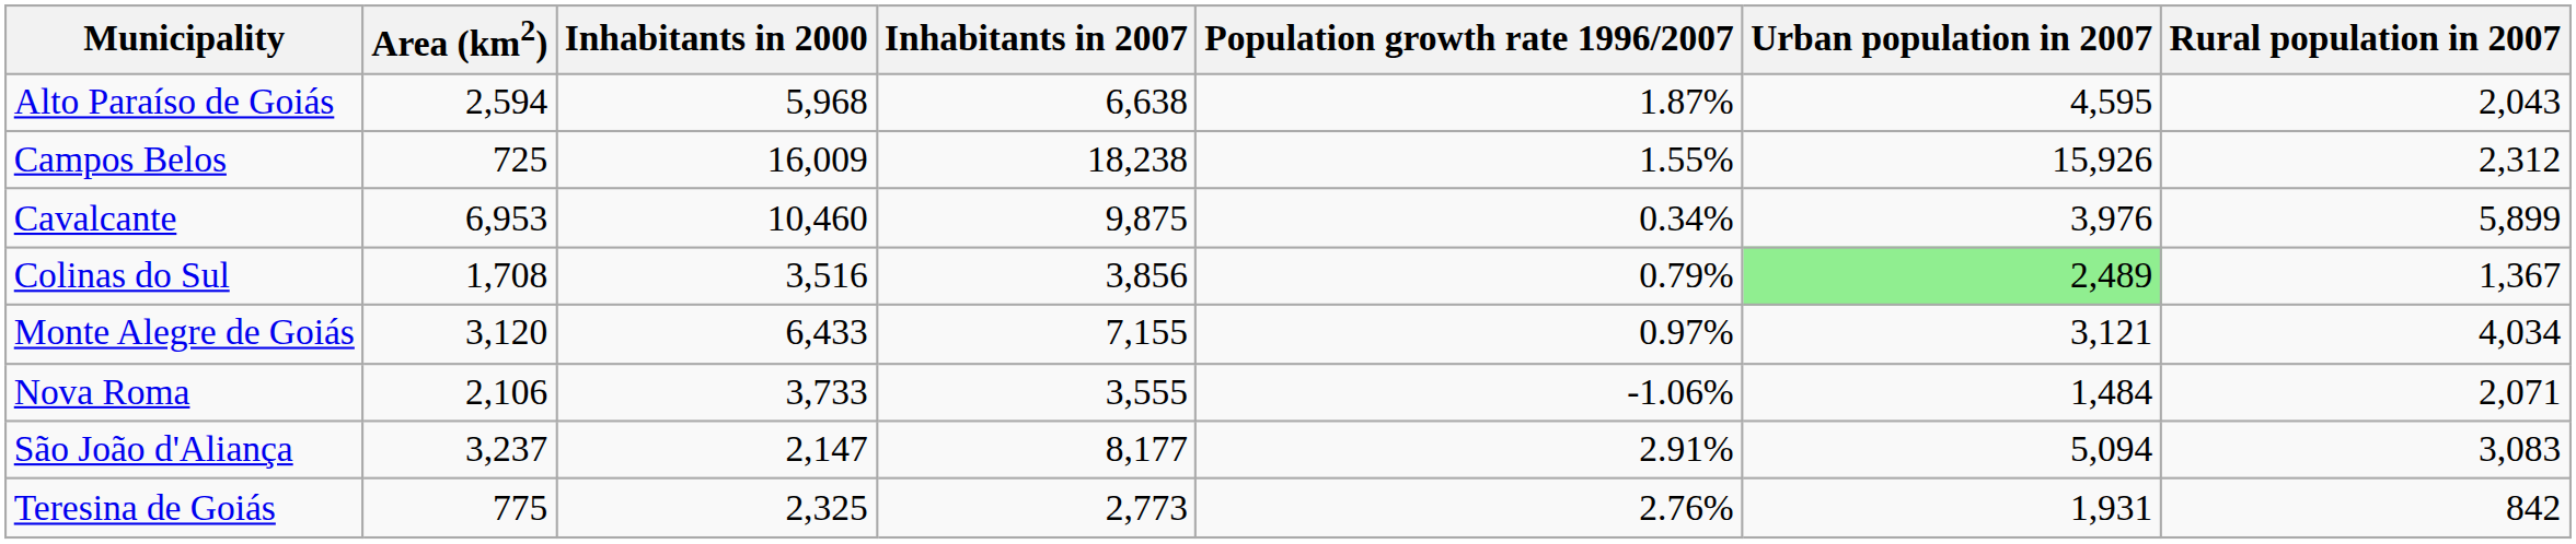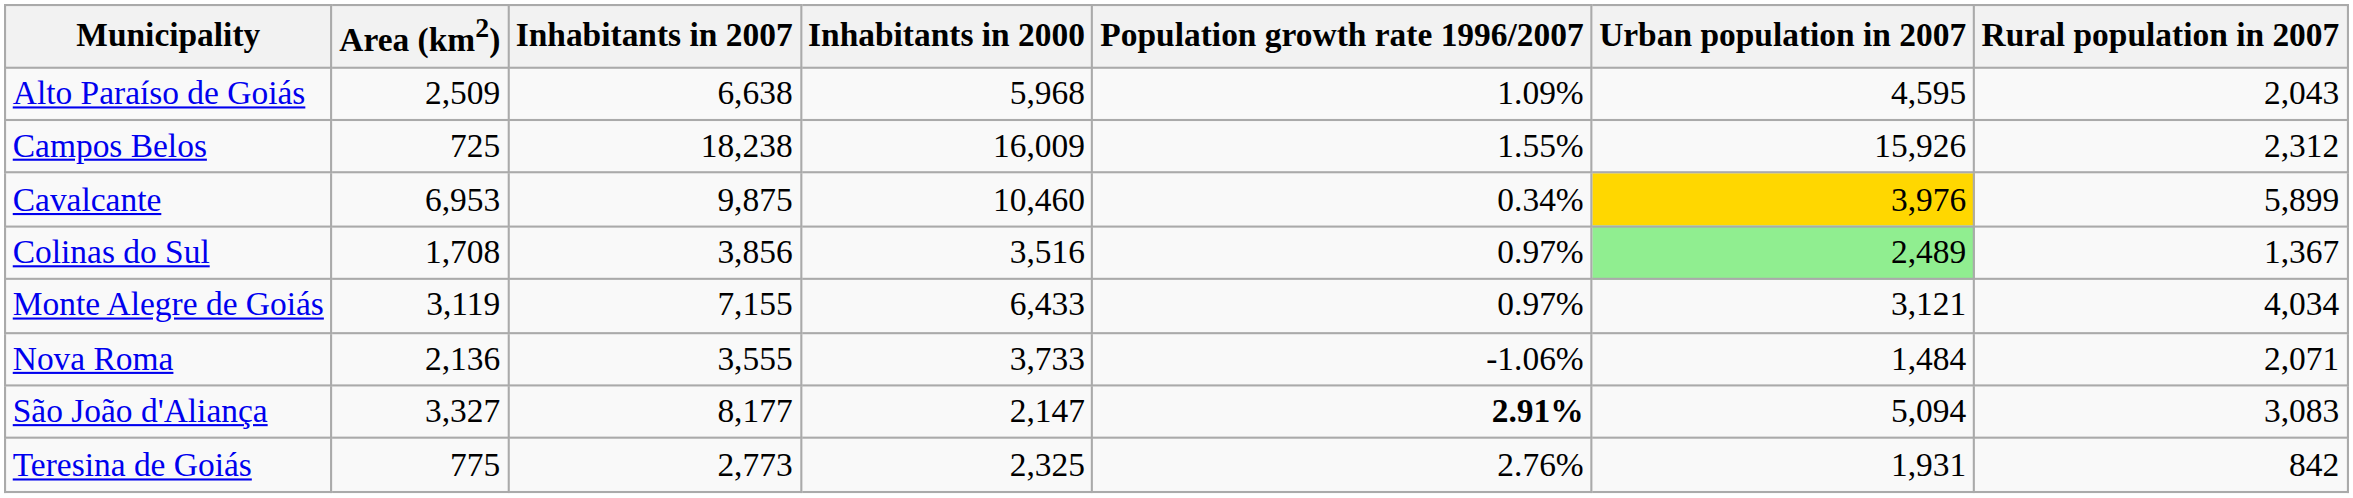columns swapped: Inhabitants in 2000 <-> Inhabitants in 2007
Alto Paraíso de Goiás | Area (km2): 2,594 -> 2,509
Alto Paraíso de Goiás | Population growth rate 1996/2007: 1.87% -> 1.09%
Cavalcante | Urban population in 2007: no background -> gold background
Colinas do Sul | Population growth rate 1996/2007: 0.79% -> 0.97%
Monte Alegre de Goiás | Area (km2): 3,120 -> 3,119
Nova Roma | Area (km2): 2,106 -> 2,136
São João d'Aliança | Area (km2): 3,237 -> 3,327
São João d'Aliança | Population growth rate 1996/2007: normal -> bold
